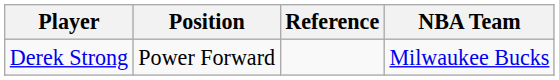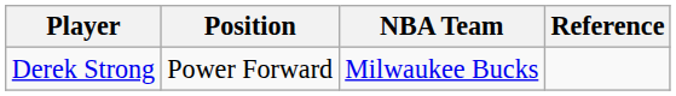columns swapped: NBA Team <-> Reference
